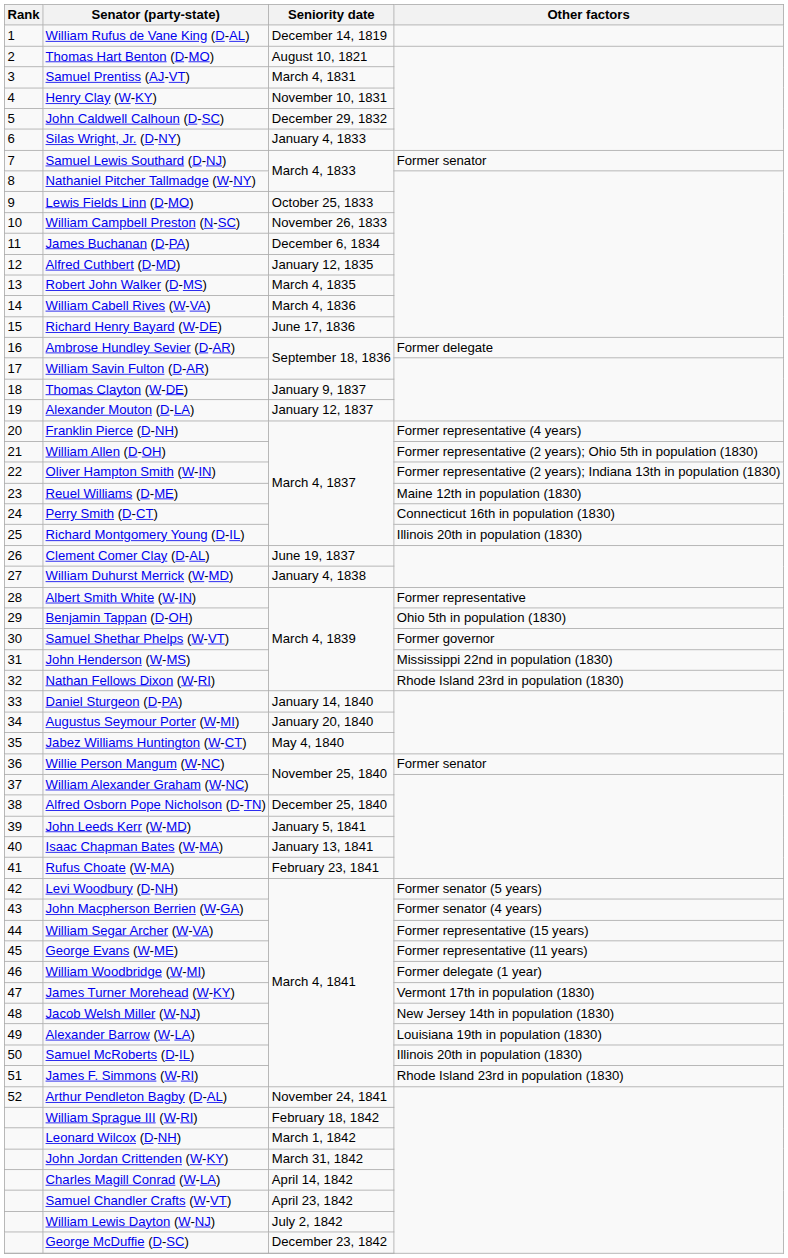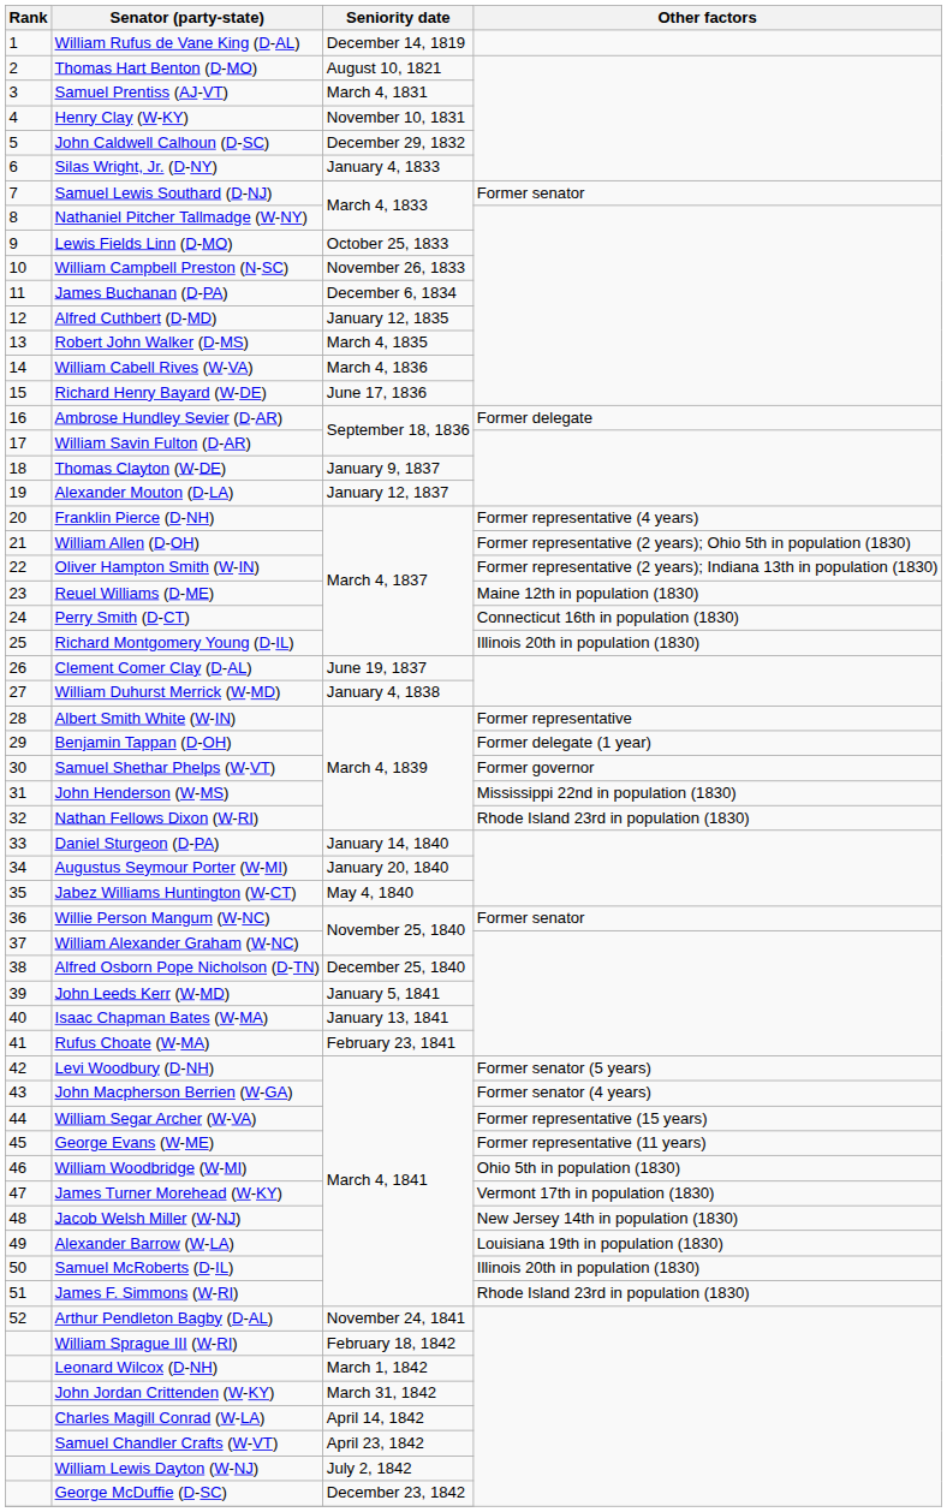Benjamin Tappan (D-OH) | Other factors: Ohio 5th in population (1830) -> Former delegate (1 year)
William Woodbridge (W-MI) | Other factors: Former delegate (1 year) -> Ohio 5th in population (1830)
